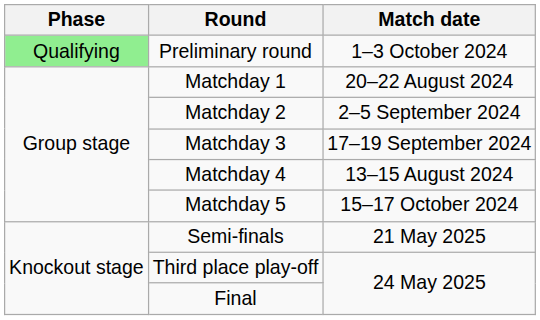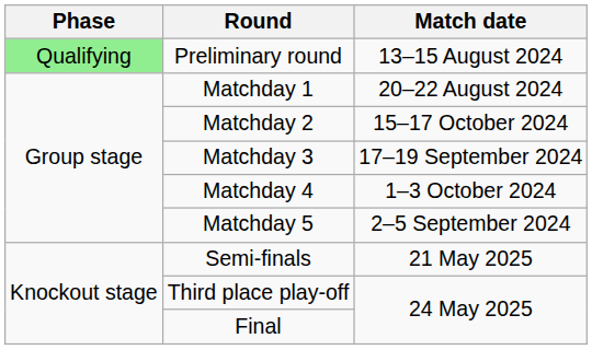Preliminary round | Match date: 1–3 October 2024 -> 13–15 August 2024
Matchday 2 | Match date: 2–5 September 2024 -> 15–17 October 2024
Matchday 4 | Match date: 13–15 August 2024 -> 1–3 October 2024
Matchday 5 | Match date: 15–17 October 2024 -> 2–5 September 2024
